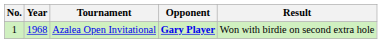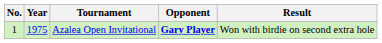Azalea Open Invitational | Year: 1968 -> 1975
